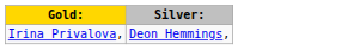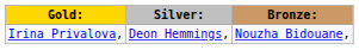+ column: Bronze: | Nouzha Bidouane,
